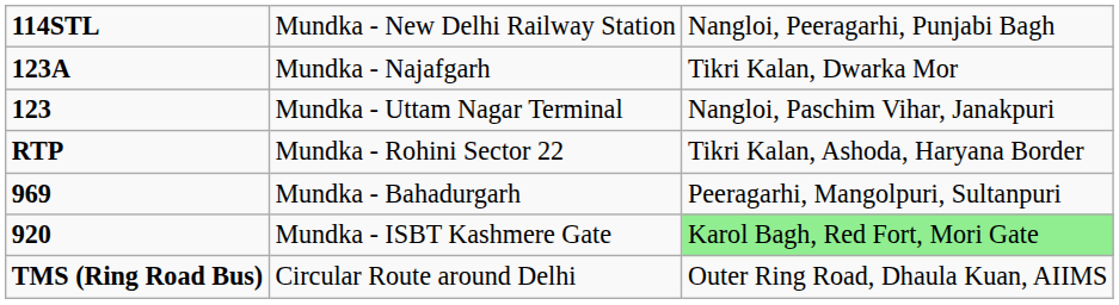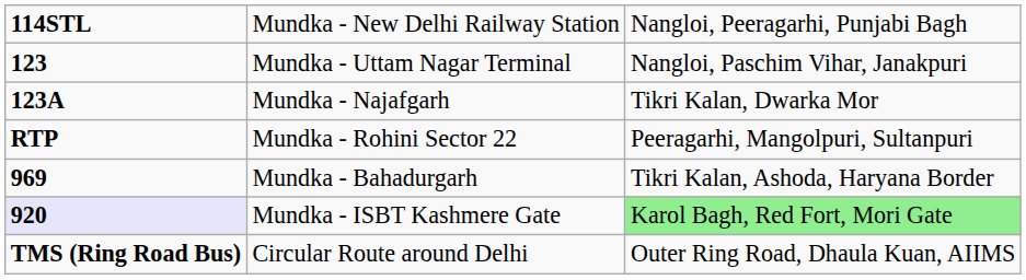rows swapped: Mundka - Uttam Nagar Terminal <-> Mundka - Najafgarh
Mundka - Rohini Sector 22 | column 3: Tikri Kalan, Ashoda, Haryana Border -> Peeragarhi, Mangolpuri, Sultanpuri
Mundka - Bahadurgarh | column 3: Peeragarhi, Mangolpuri, Sultanpuri -> Tikri Kalan, Ashoda, Haryana Border
Mundka - ISBT Kashmere Gate | column 1: no background -> lavender background
